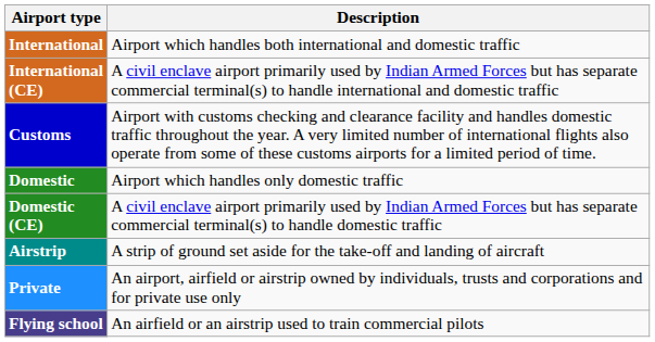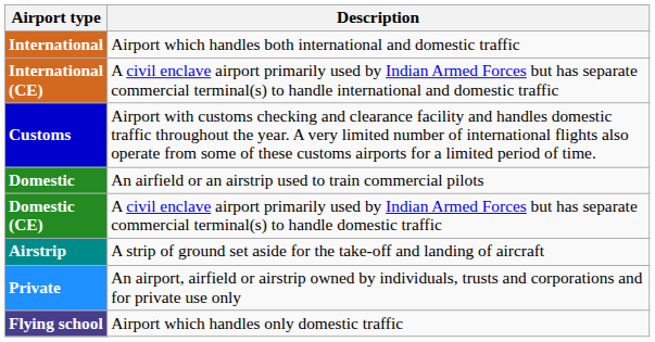Domestic | Description: Airport which handles only domestic traffic -> An airfield or an airstrip used to train commercial pilots
Flying school | Description: An airfield or an airstrip used to train commercial pilots -> Airport which handles only domestic traffic
